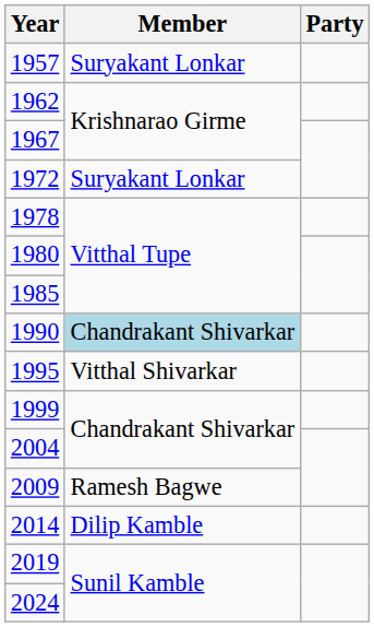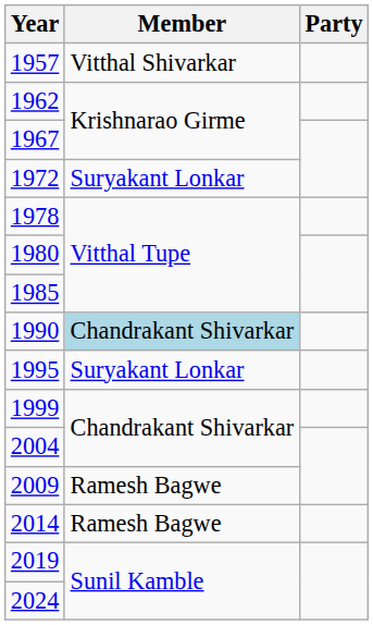1957 | Member: Suryakant Lonkar -> Vitthal Shivarkar
1995 | Member: Vitthal Shivarkar -> Suryakant Lonkar
2014 | Member: Dilip Kamble -> Ramesh Bagwe
